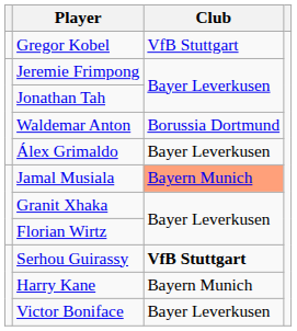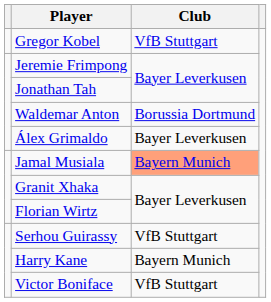Serhou Guirassy | Club: bold -> normal
Victor Boniface | Club: Bayer Leverkusen -> VfB Stuttgart
